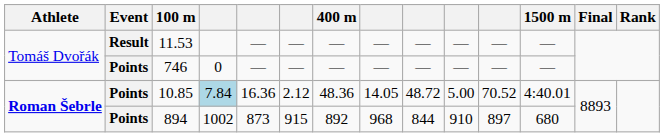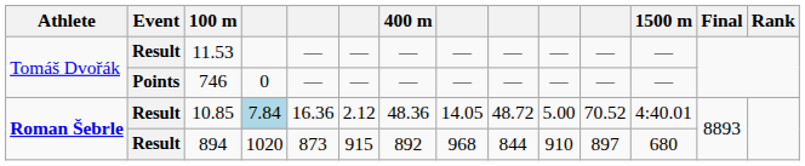10.85 | Event: Points -> Result
894 | Event: Points -> Result
894 | column 4: 1002 -> 1020
